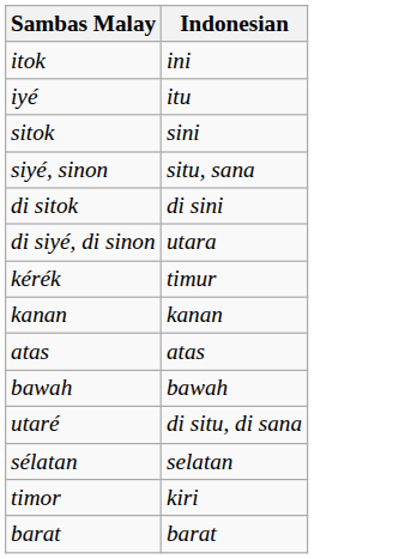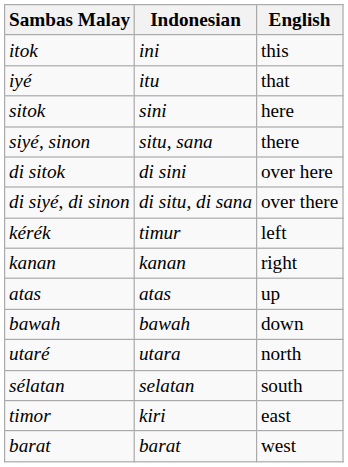+ column: English | this | that | here | there | over here | over there | left | right | up | down | north | south | east | west
di siyé, di sinon | Indonesian: utara -> di situ, di sana
utaré | Indonesian: di situ, di sana -> utara
